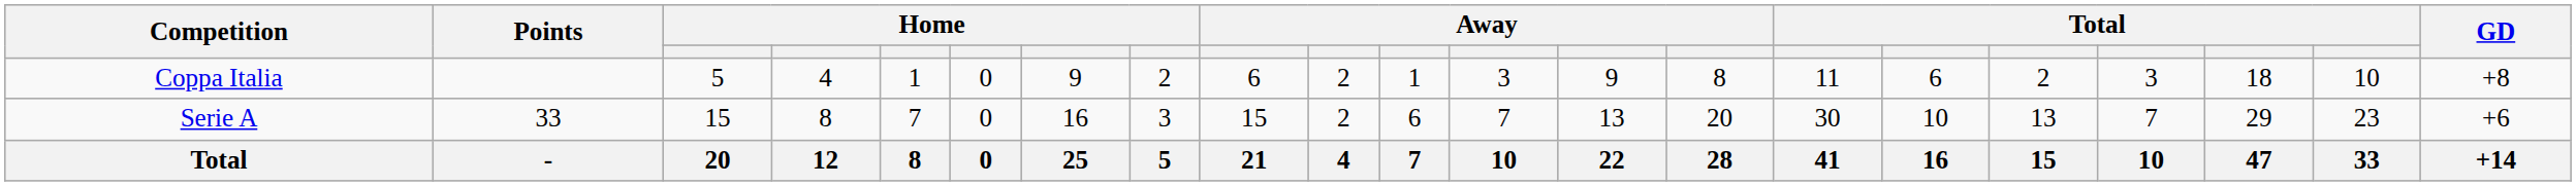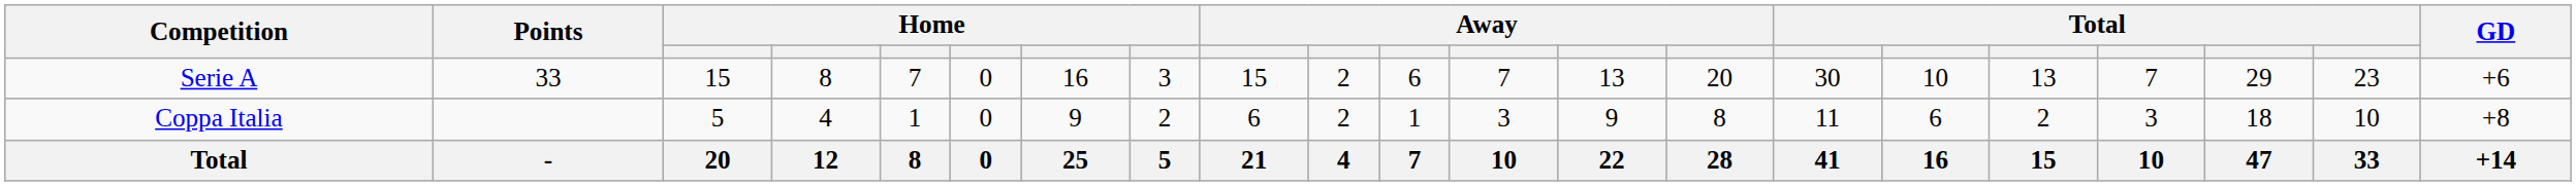rows swapped: Serie A <-> Coppa Italia
